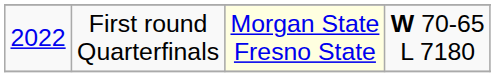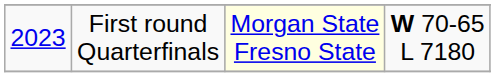First round Quarterfinals | column 1: 2022 -> 2023
